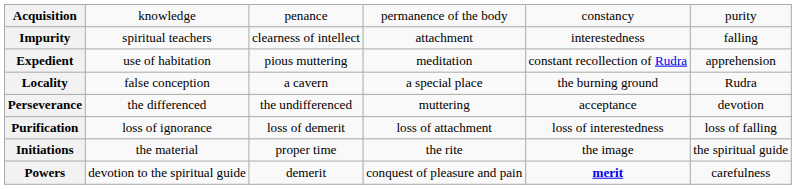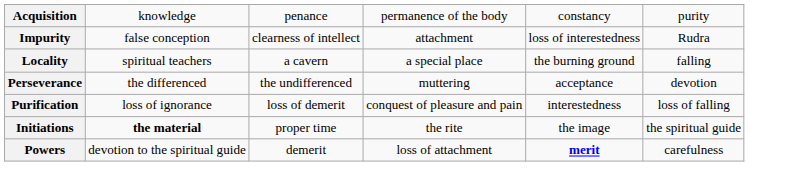Impurity | column 2: spiritual teachers -> false conception
Impurity | column 5: interestedness -> loss of interestedness
Impurity | column 6: falling -> Rudra
- row: Expedient | use of habitation | pious muttering | meditation | constant recollection of Rudra | apprehension
Locality | column 2: false conception -> spiritual teachers
Locality | column 6: Rudra -> falling
Purification | column 4: loss of attachment -> conquest of pleasure and pain
Purification | column 5: loss of interestedness -> interestedness
Initiations | column 2: normal -> bold
Powers | column 4: conquest of pleasure and pain -> loss of attachment
